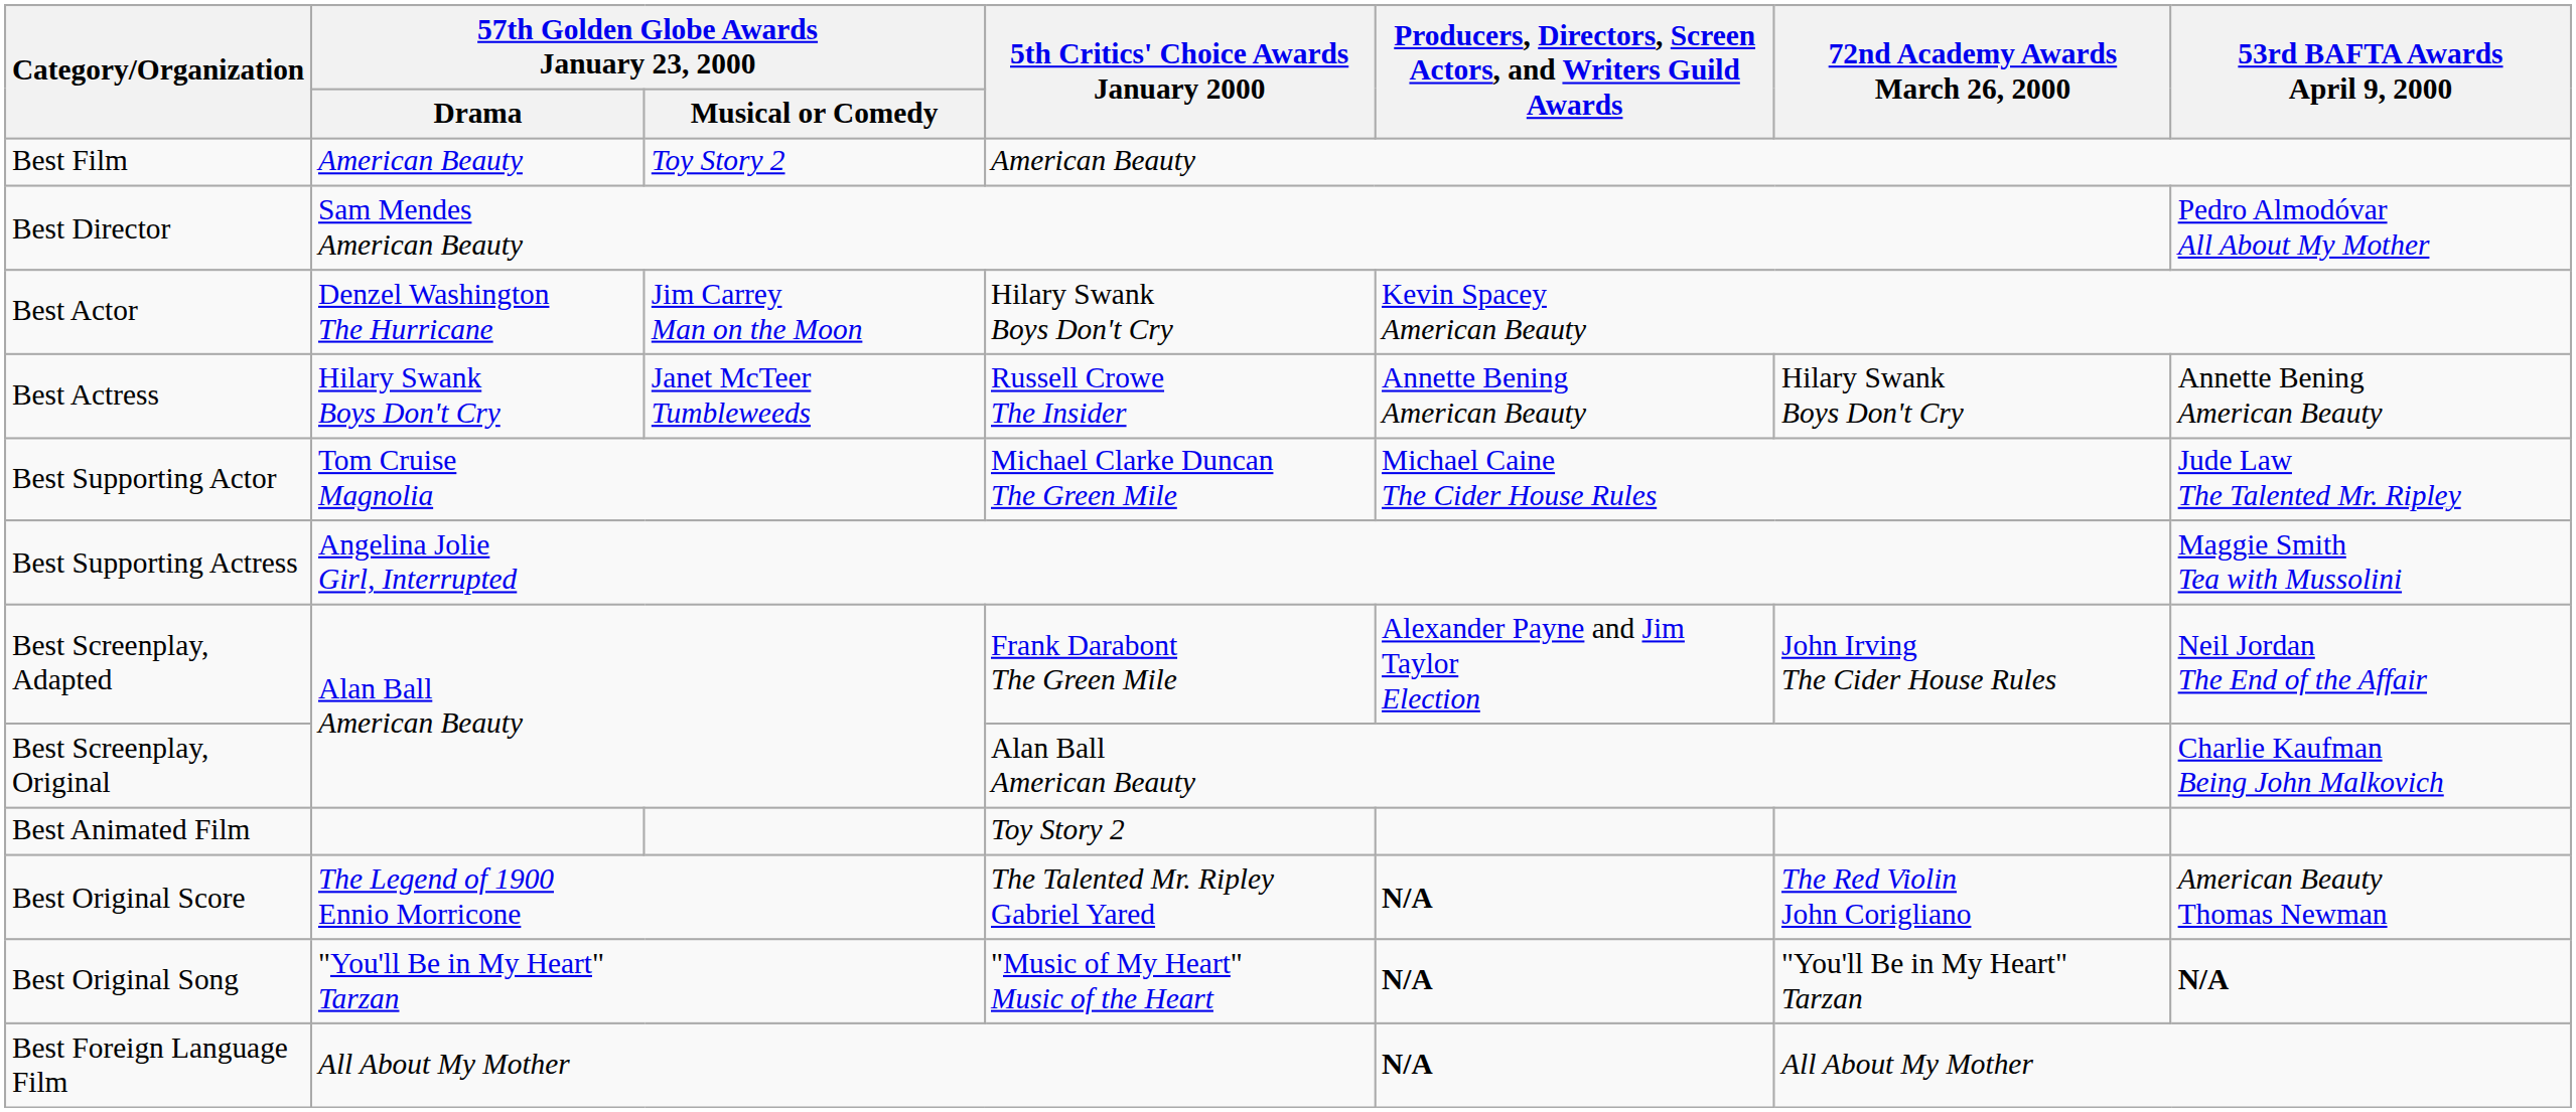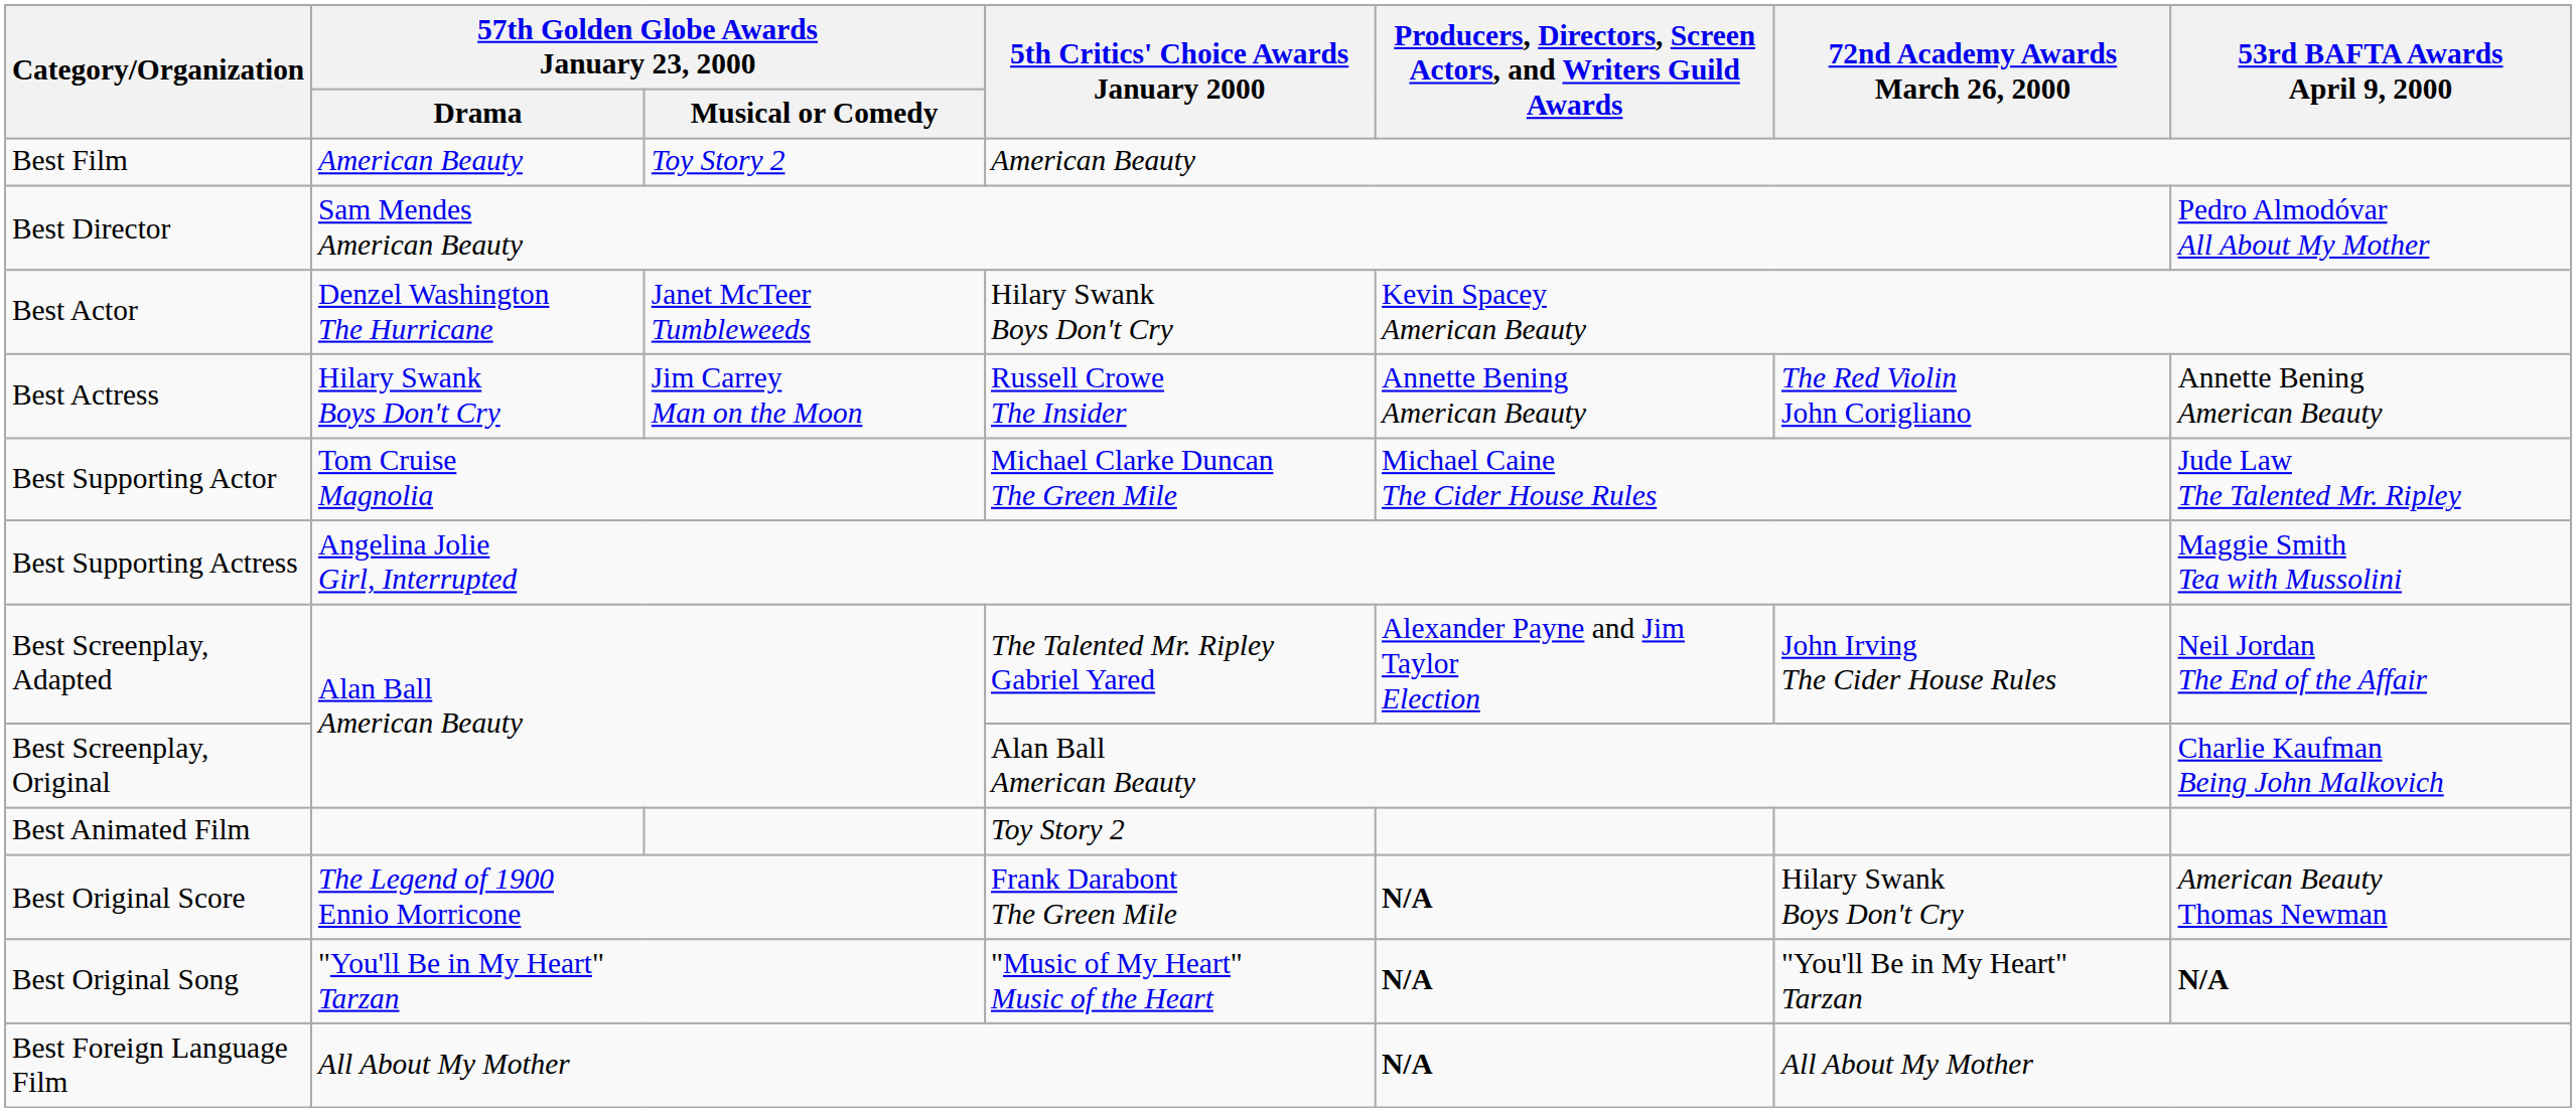Best Actor | column 3: Jim Carrey Man on the Moon -> Janet McTeer Tumbleweeds
Best Actress | column 3: Janet McTeer Tumbleweeds -> Jim Carrey Man on the Moon
Best Actress | 72nd Academy Awards March 26, 2000: Hilary Swank Boys Don't Cry -> The Red Violin John Corigliano
Best Screenplay, Adapted | 5th Critics' Choice Awards January 2000: Frank Darabont The Green Mile -> The Talented Mr. Ripley Gabriel Yared
Best Original Score | 5th Critics' Choice Awards January 2000: The Talented Mr. Ripley Gabriel Yared -> Frank Darabont The Green Mile
Best Original Score | 72nd Academy Awards March 26, 2000: The Red Violin John Corigliano -> Hilary Swank Boys Don't Cry
